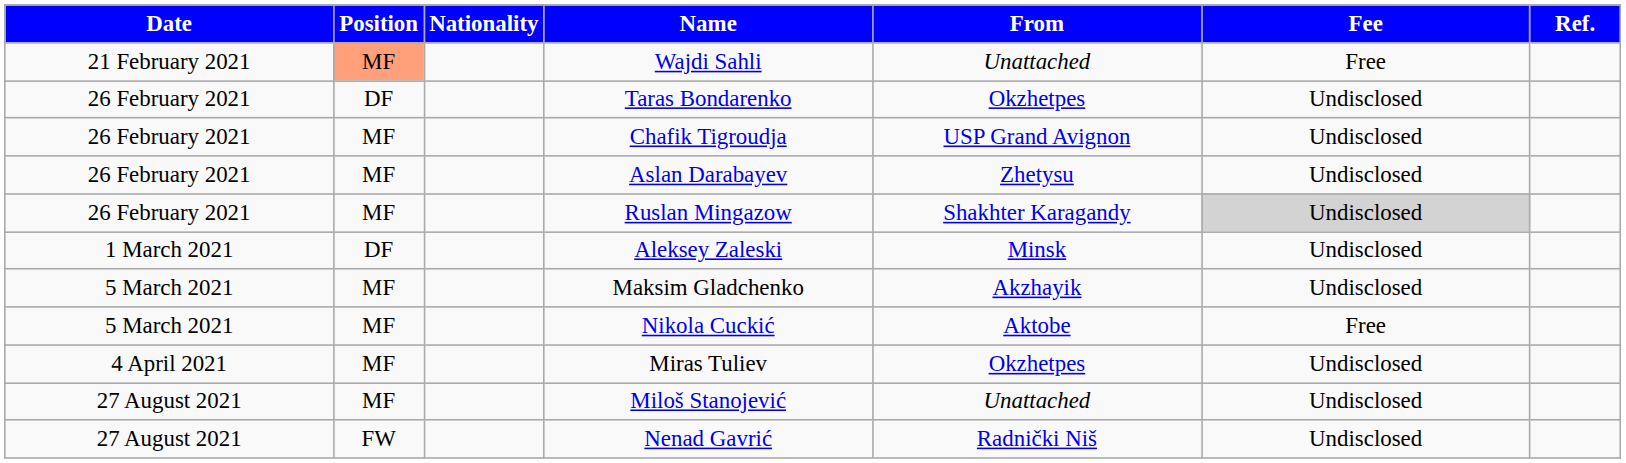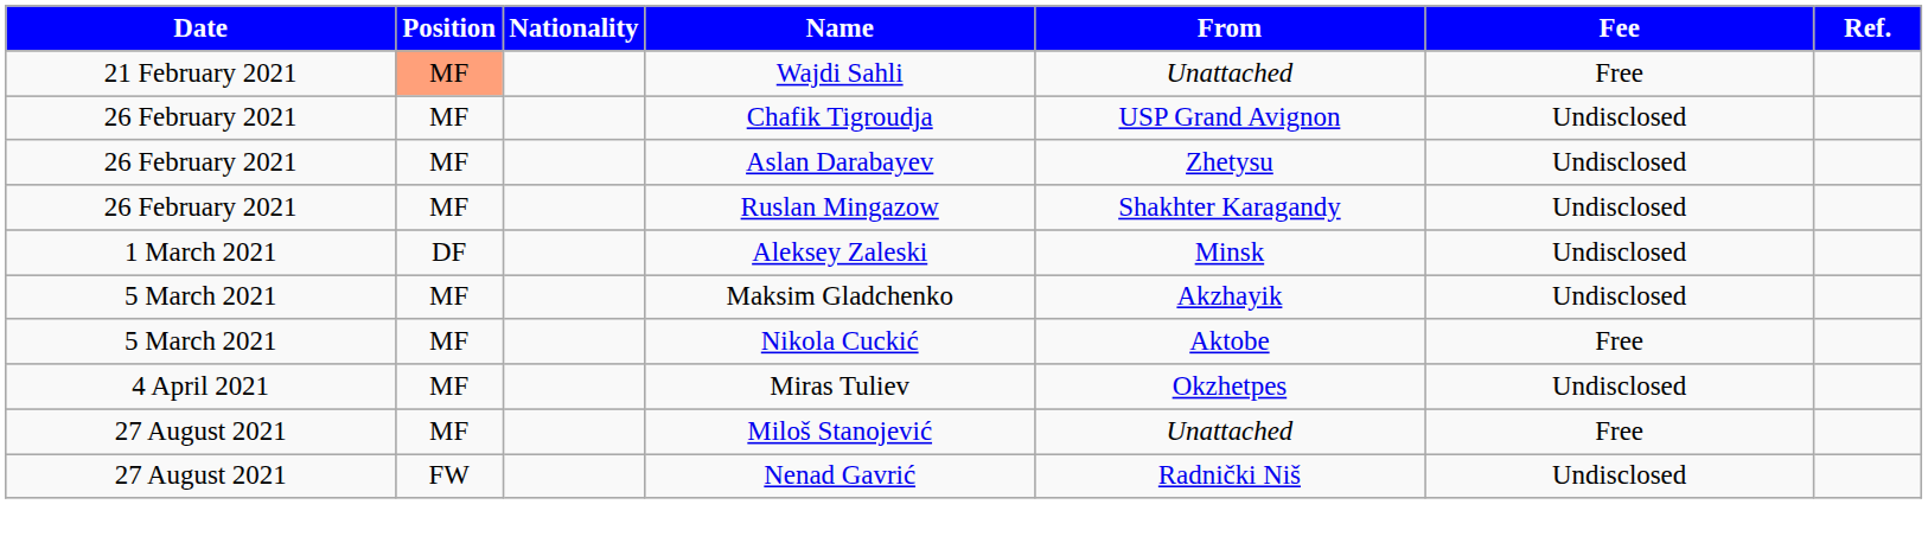- row: 26 February 2021 | DF | Taras Bondarenko | Okzhetpes | Undisclosed
Ruslan Mingazow | Fee: lightgrey background -> no background
Miloš Stanojević | Fee: Undisclosed -> Free
